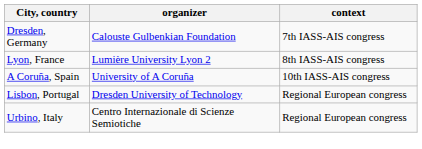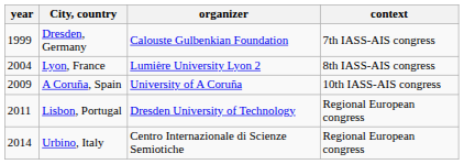+ column: year | 1999 | 2004 | 2009 | 2011 | 2014
